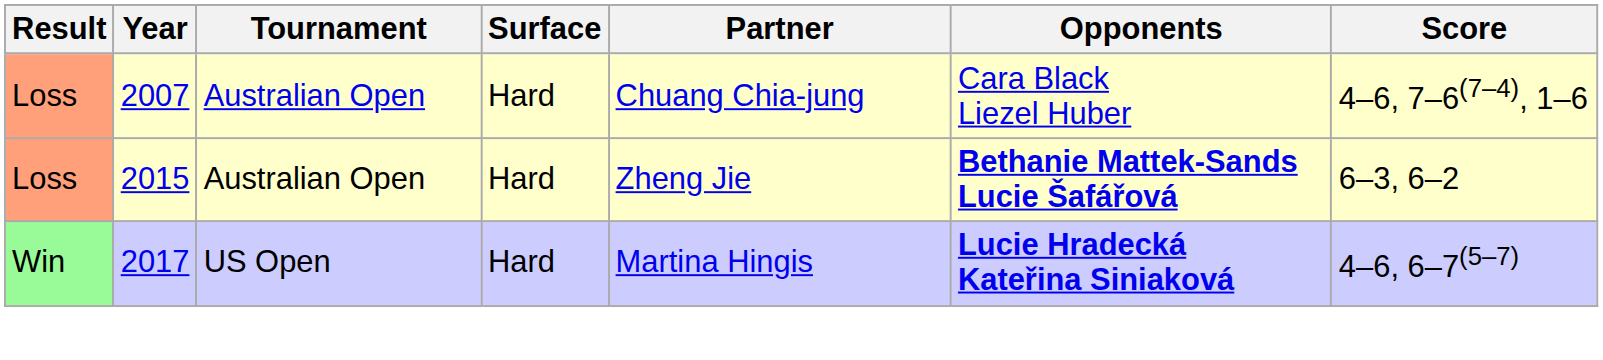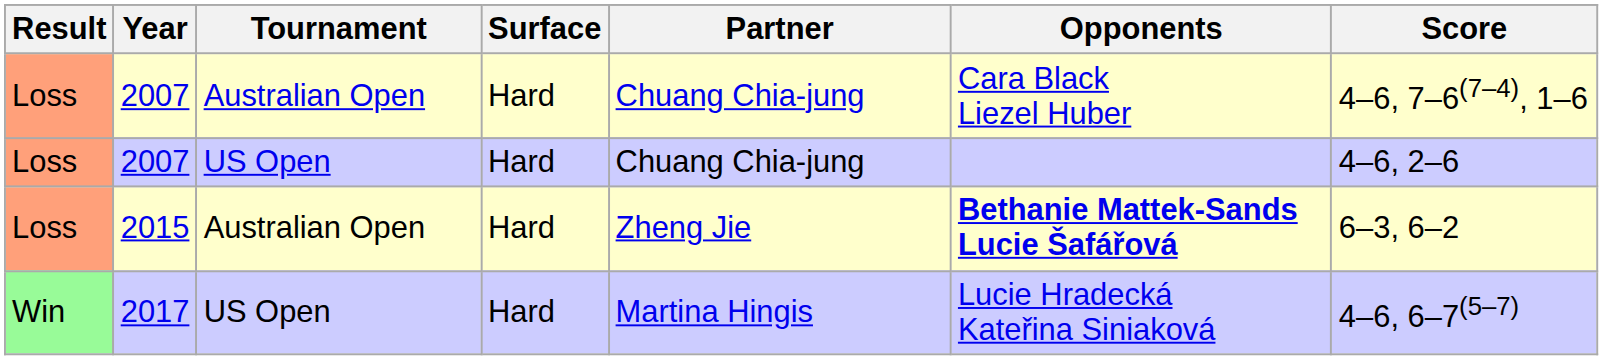+ row: Loss | 2007 | US Open | Hard | Chuang Chia-jung | 4–6, 2–6
2017 | Opponents: bold -> normal
